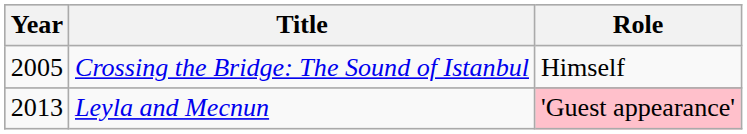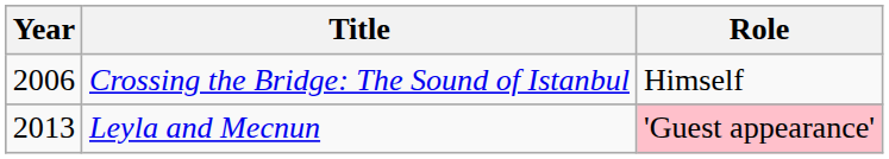Crossing the Bridge: The Sound of Istanbul | Year: 2005 -> 2006
